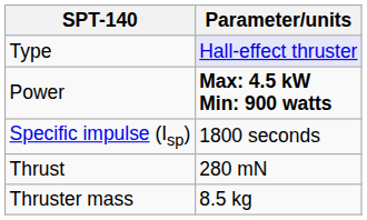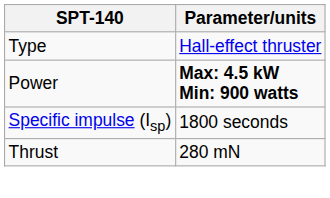Type | Parameter/units: lavender background -> no background
- row: Thruster mass | 8.5 kg
